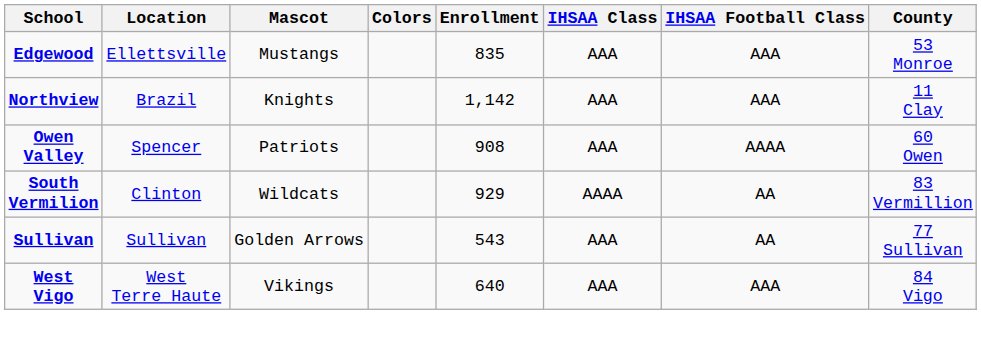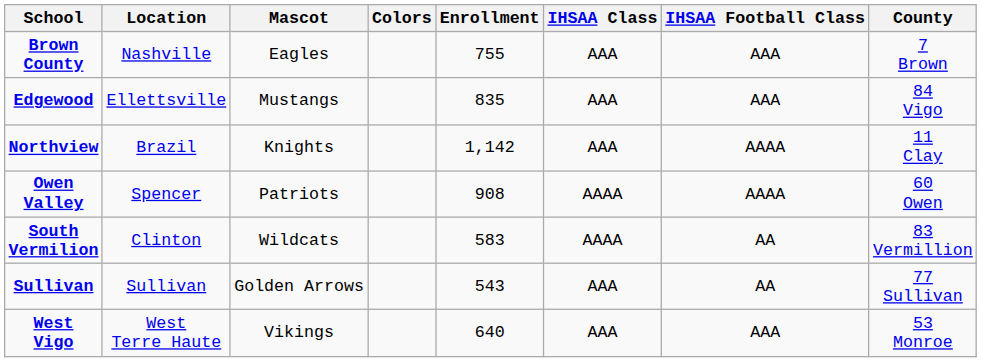+ row: Brown County | Nashville | Eagles | 755 | AAA | AAA | 7 Brown
Edgewood | County: 53 Monroe -> 84 Vigo
Northview | IHSAA Football Class: AAA -> AAAA
Owen Valley | IHSAA Class: AAA -> AAAA
South Vermilion | Enrollment: 929 -> 583
West Vigo | County: 84 Vigo -> 53 Monroe
